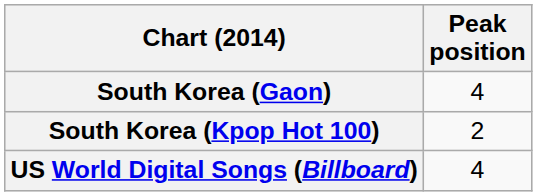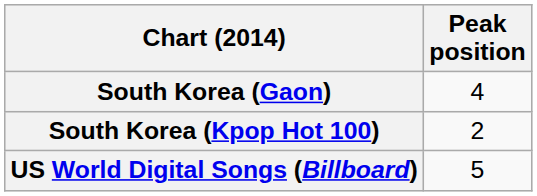US World Digital Songs (Billboard) | Peak position: 4 -> 5
